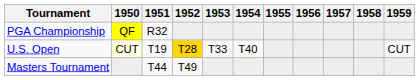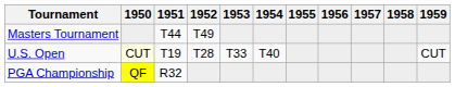rows swapped: Masters Tournament <-> PGA Championship
U.S. Open | 1952: gold background -> no background
